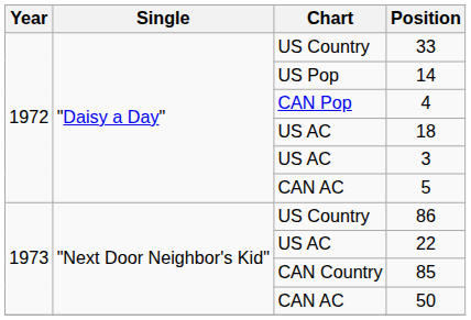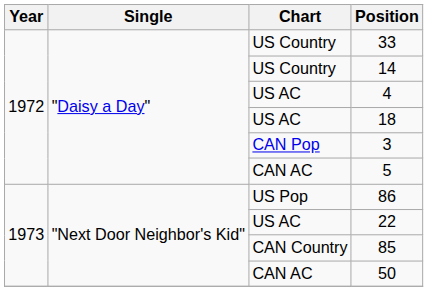14 | Chart: US Pop -> US Country
4 | Chart: CAN Pop -> US AC
3 | Chart: US AC -> CAN Pop
86 | Chart: US Country -> US Pop
